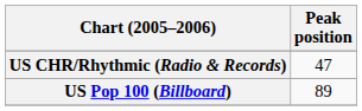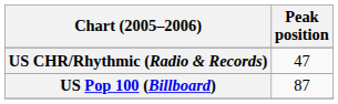US Pop 100 (Billboard) | Peak position: 89 -> 87
